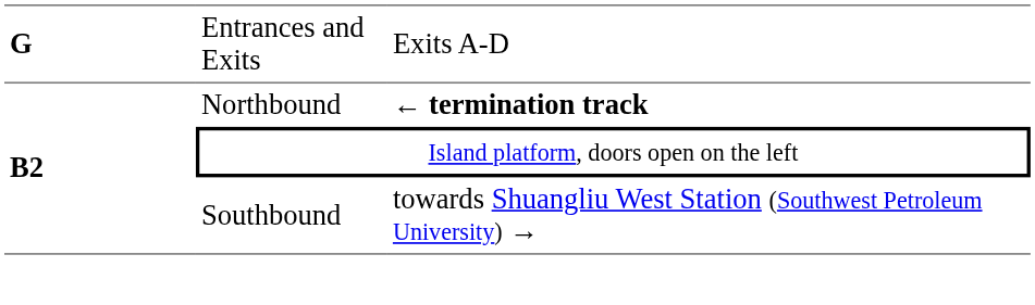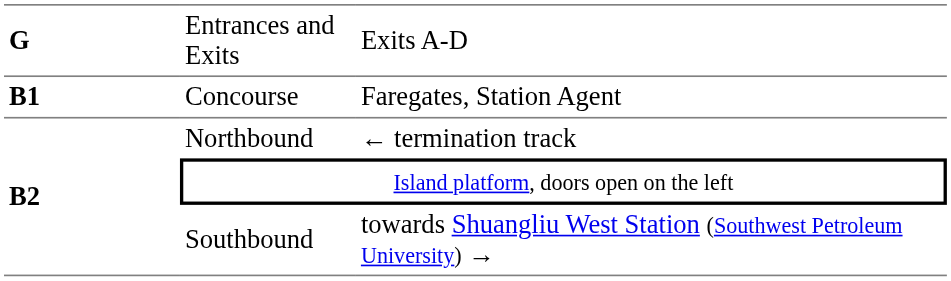+ row: B1 | Concourse | Faregates, Station Agent
Northbound | column 3: bold -> normal
